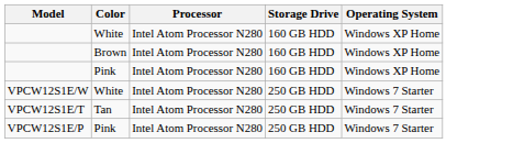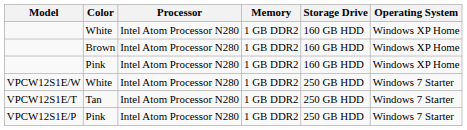+ column: Memory | 1 GB DDR2 | 1 GB DDR2 | 1 GB DDR2 | 1 GB DDR2 | 1 GB DDR2 | 1 GB DDR2
